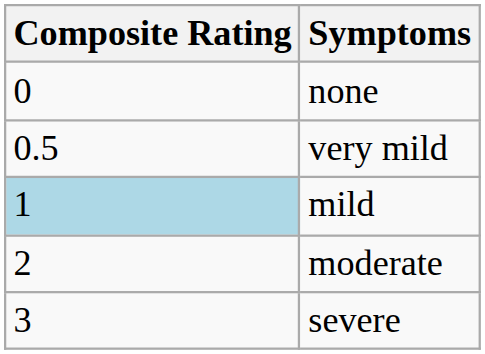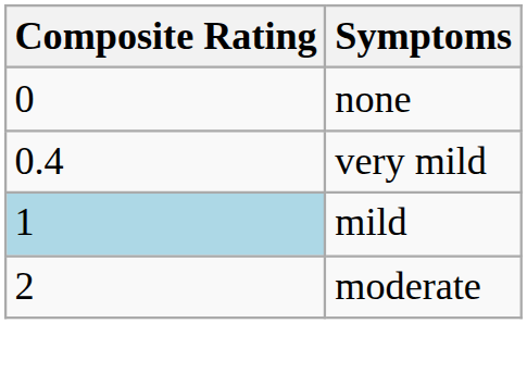very mild | Composite Rating: 0.5 -> 0.4
- row: 3 | severe
